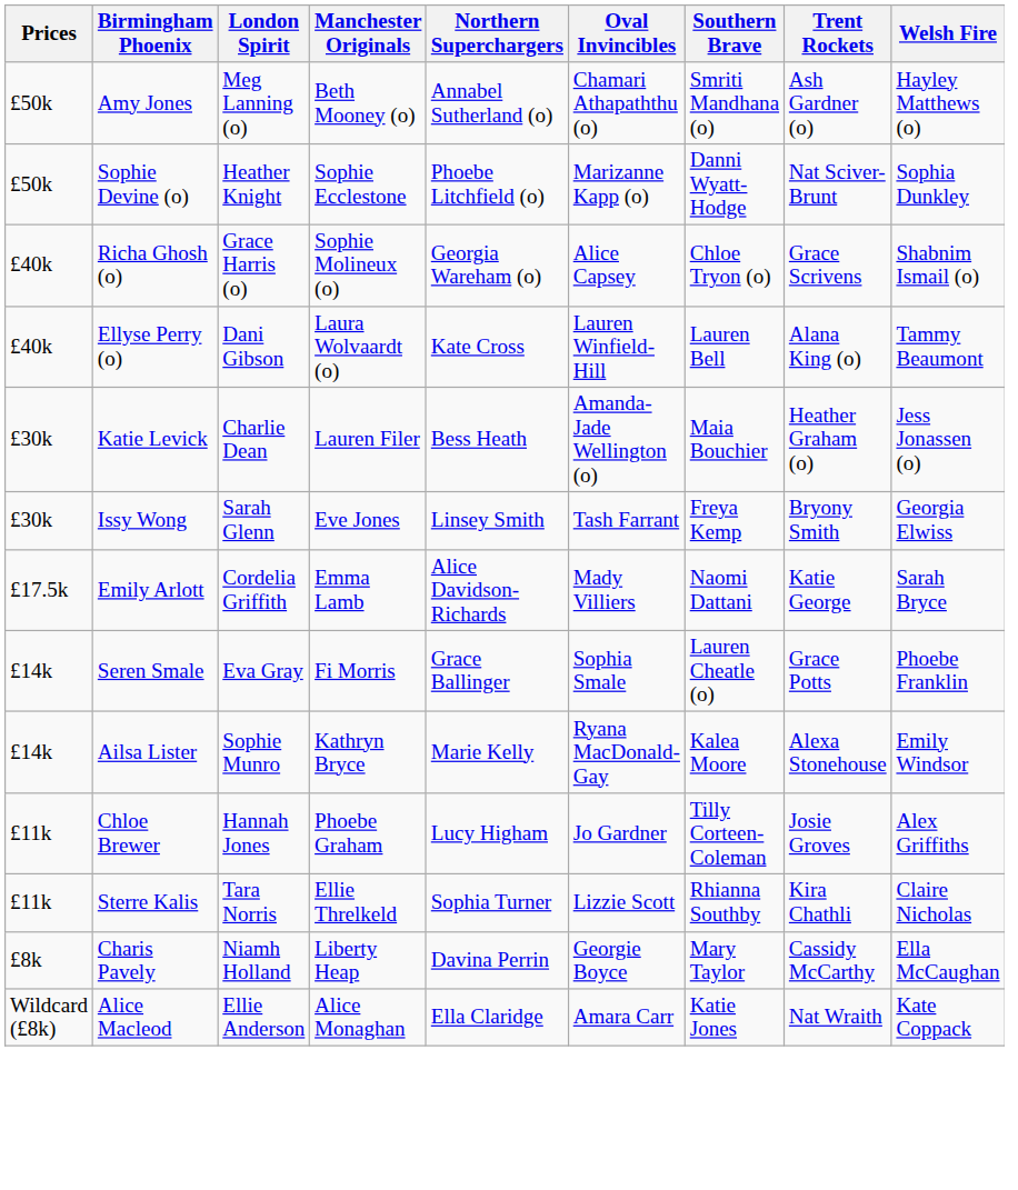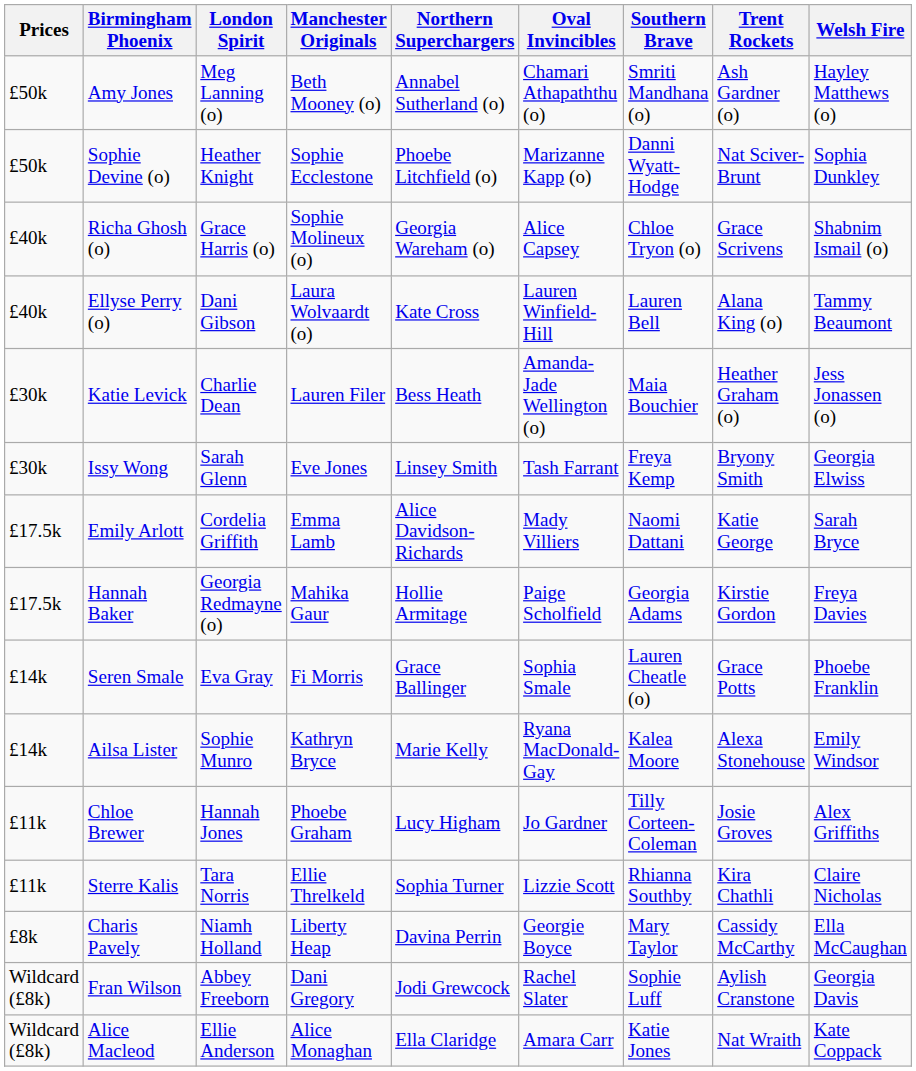+ row: £17.5k | Hannah Baker | Georgia Redmayne (o) | Mahika Gaur | Hollie Armitage | Paige Scholfield | Georgia Adams | Kirstie Gordon | Freya Davies
+ row: Wildcard (£8k) | Fran Wilson | Abbey Freeborn | Dani Gregory | Jodi Grewcock | Rachel Slater | Sophie Luff | Aylish Cranstone | Georgia Davis
